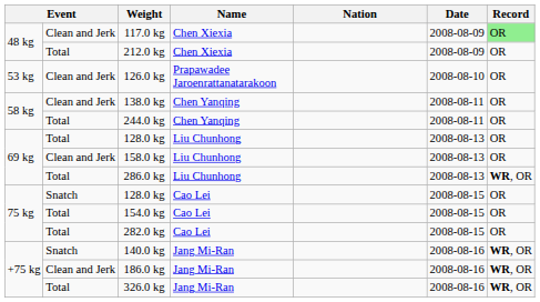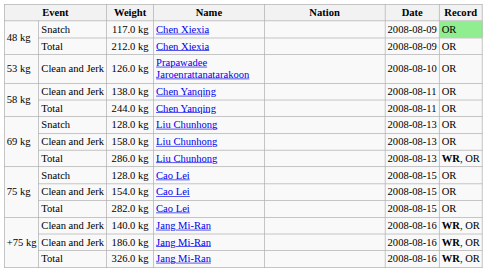117.0 kg | column 2: Clean and Jerk -> Snatch
69 kg / 128.0 kg | column 2: Total -> Snatch
154.0 kg | column 2: Total -> Clean and Jerk
140.0 kg | column 2: Snatch -> Clean and Jerk
